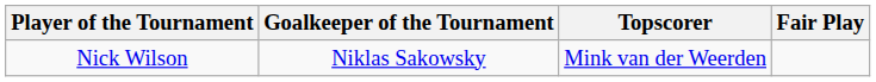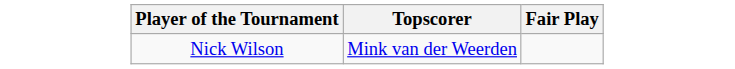- column: Goalkeeper of the Tournament | Niklas Sakowsky
